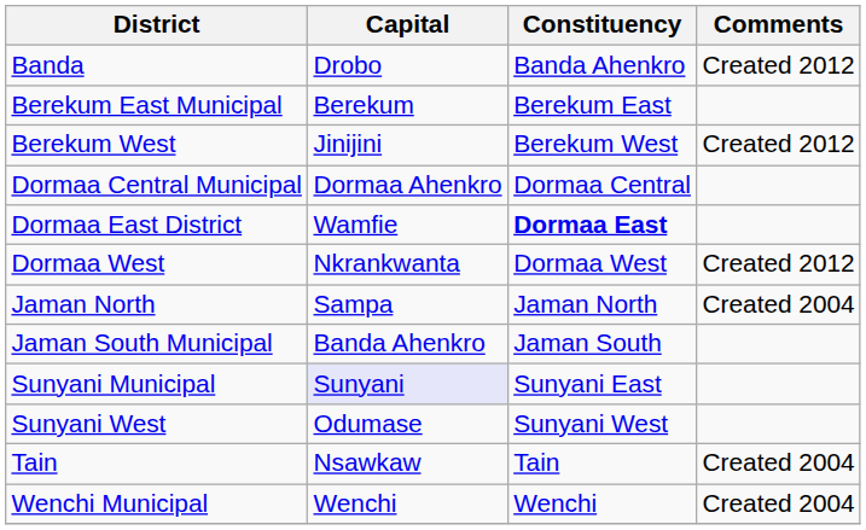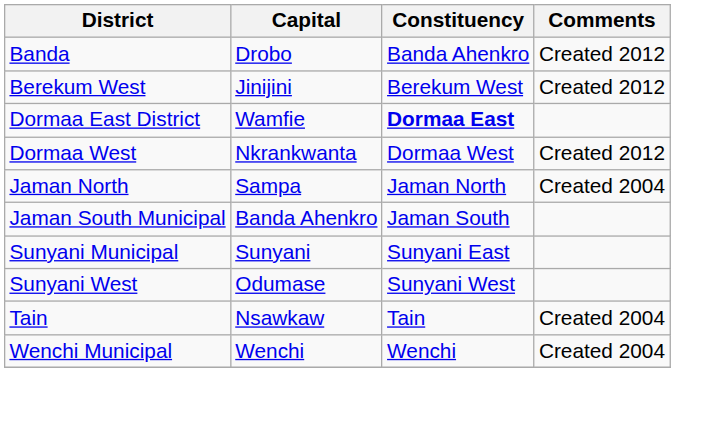- row: Berekum East Municipal | Berekum | Berekum East
- row: Dormaa Central Municipal | Dormaa Ahenkro | Dormaa Central
Sunyani Municipal | Capital: lavender background -> no background
